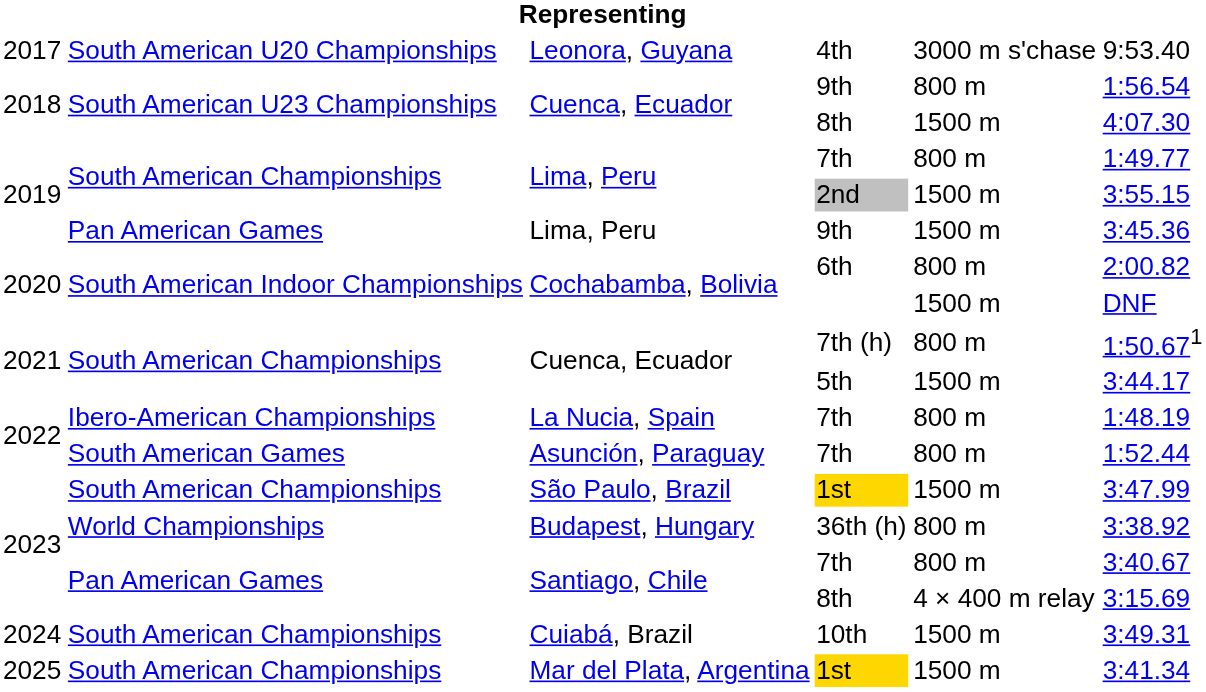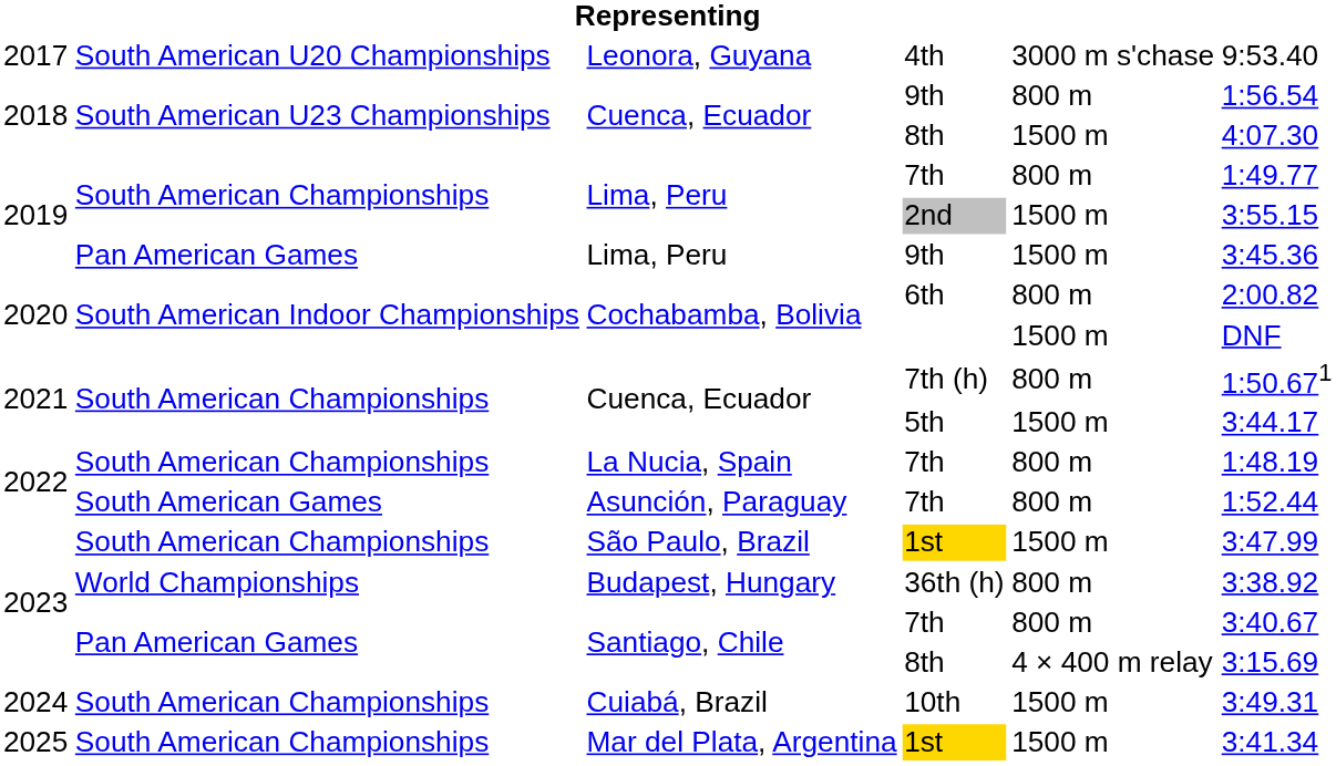La Nucia, Spain / 7th | column 2: Ibero-American Championships -> South American Championships
